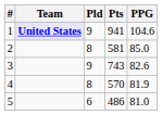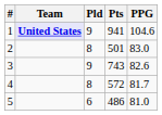2 | Pts: 581 -> 501
2 | PPG: 85.0 -> 83.0
4 | Pts: 570 -> 572
4 | PPG: 81.9 -> 81.7
